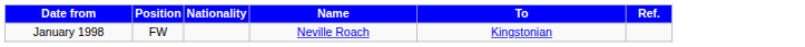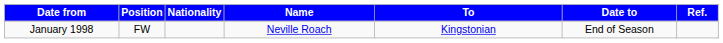+ column: Date to | End of Season
